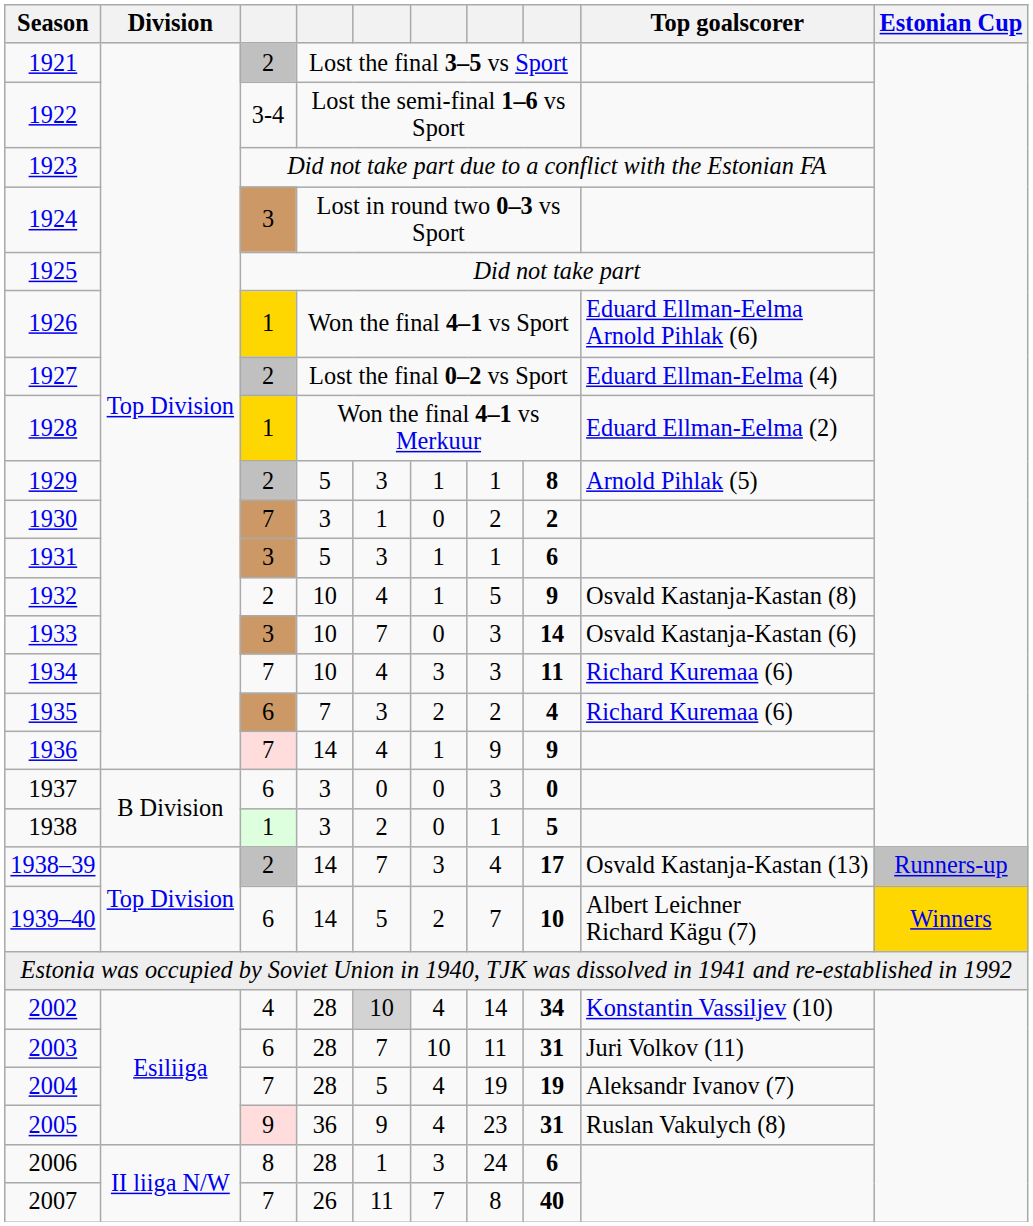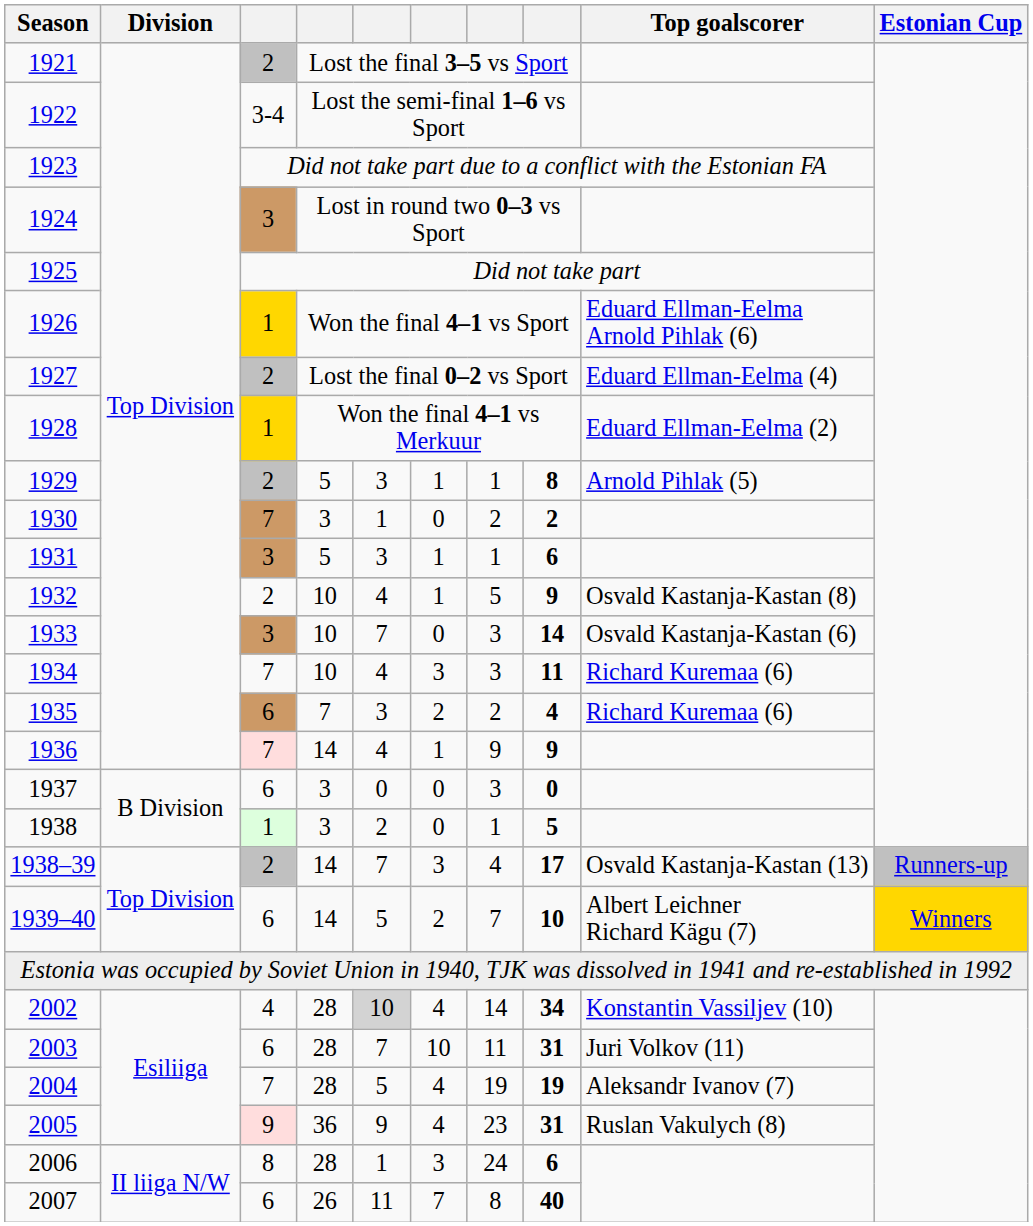2007 | column 3: 7 -> 6
